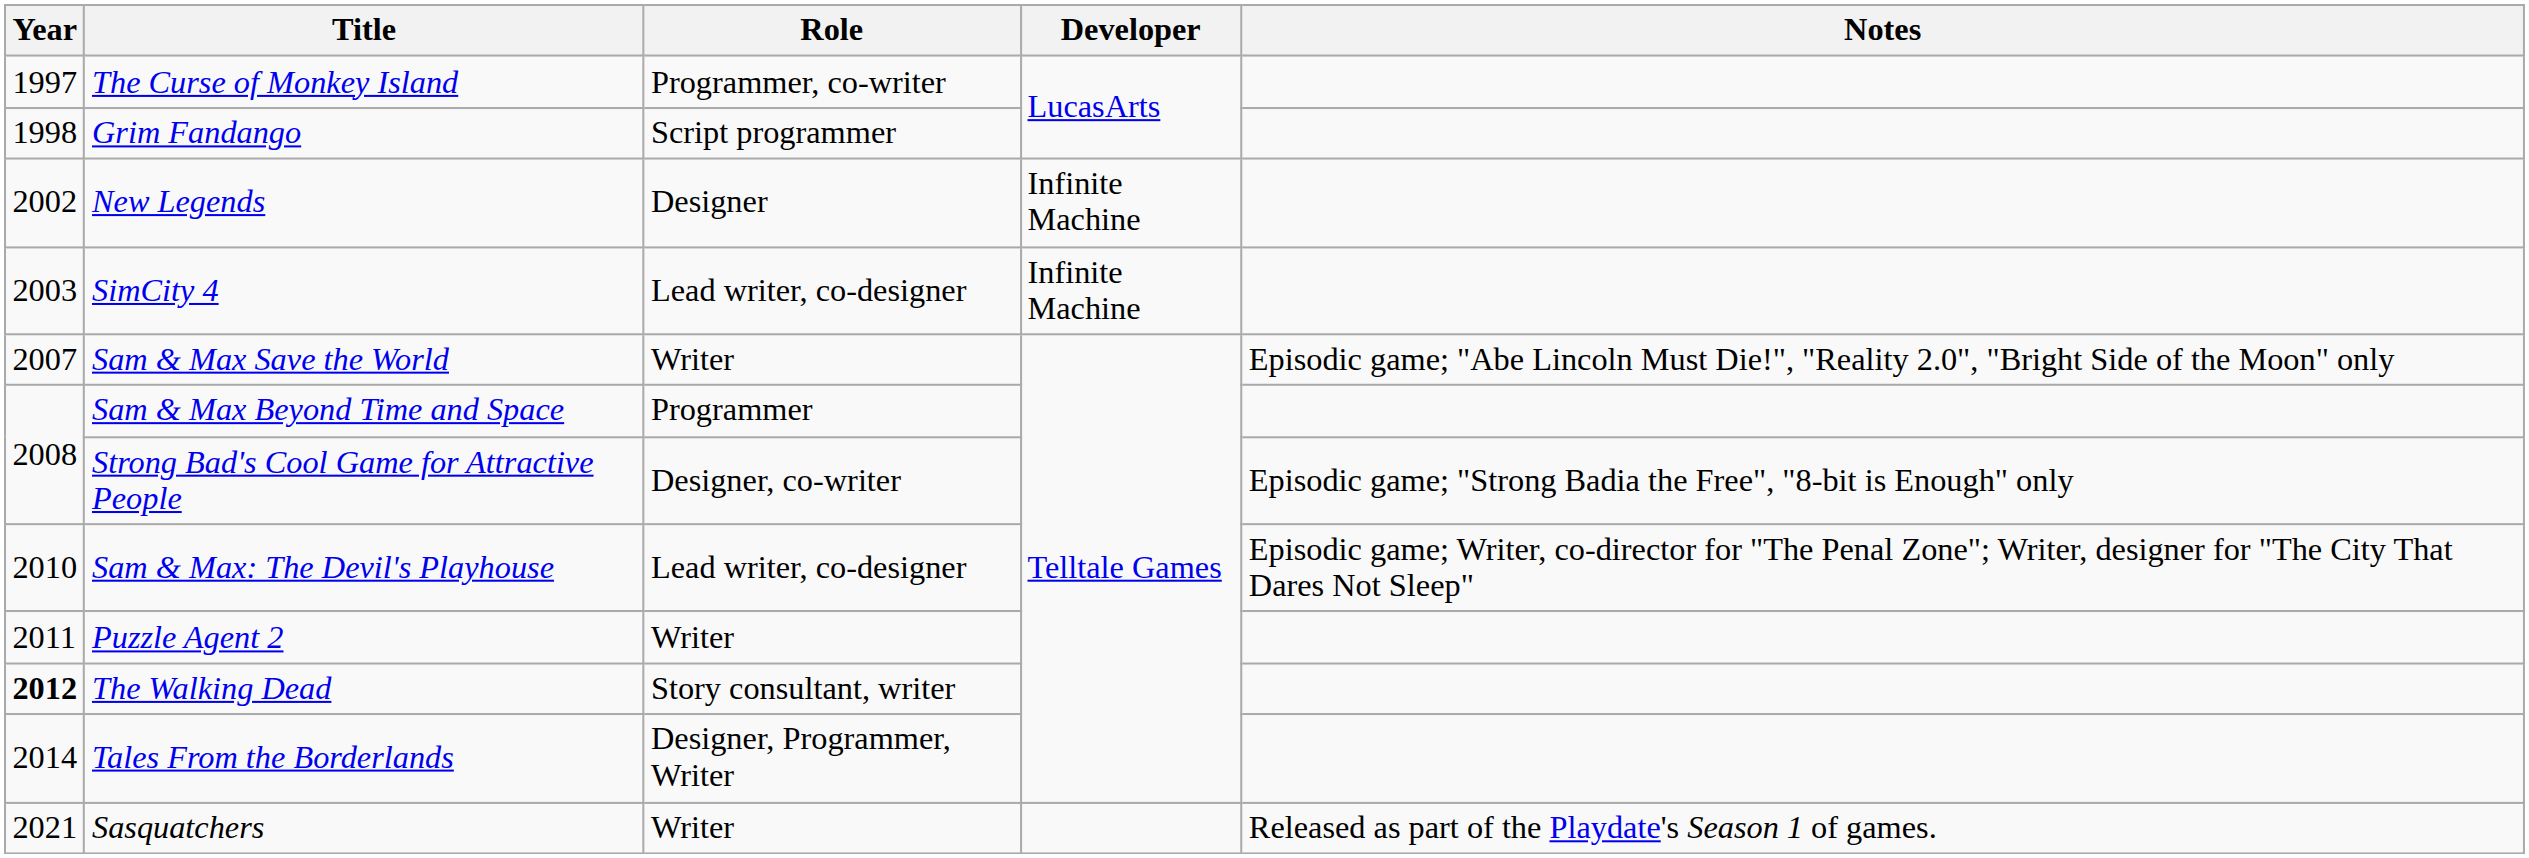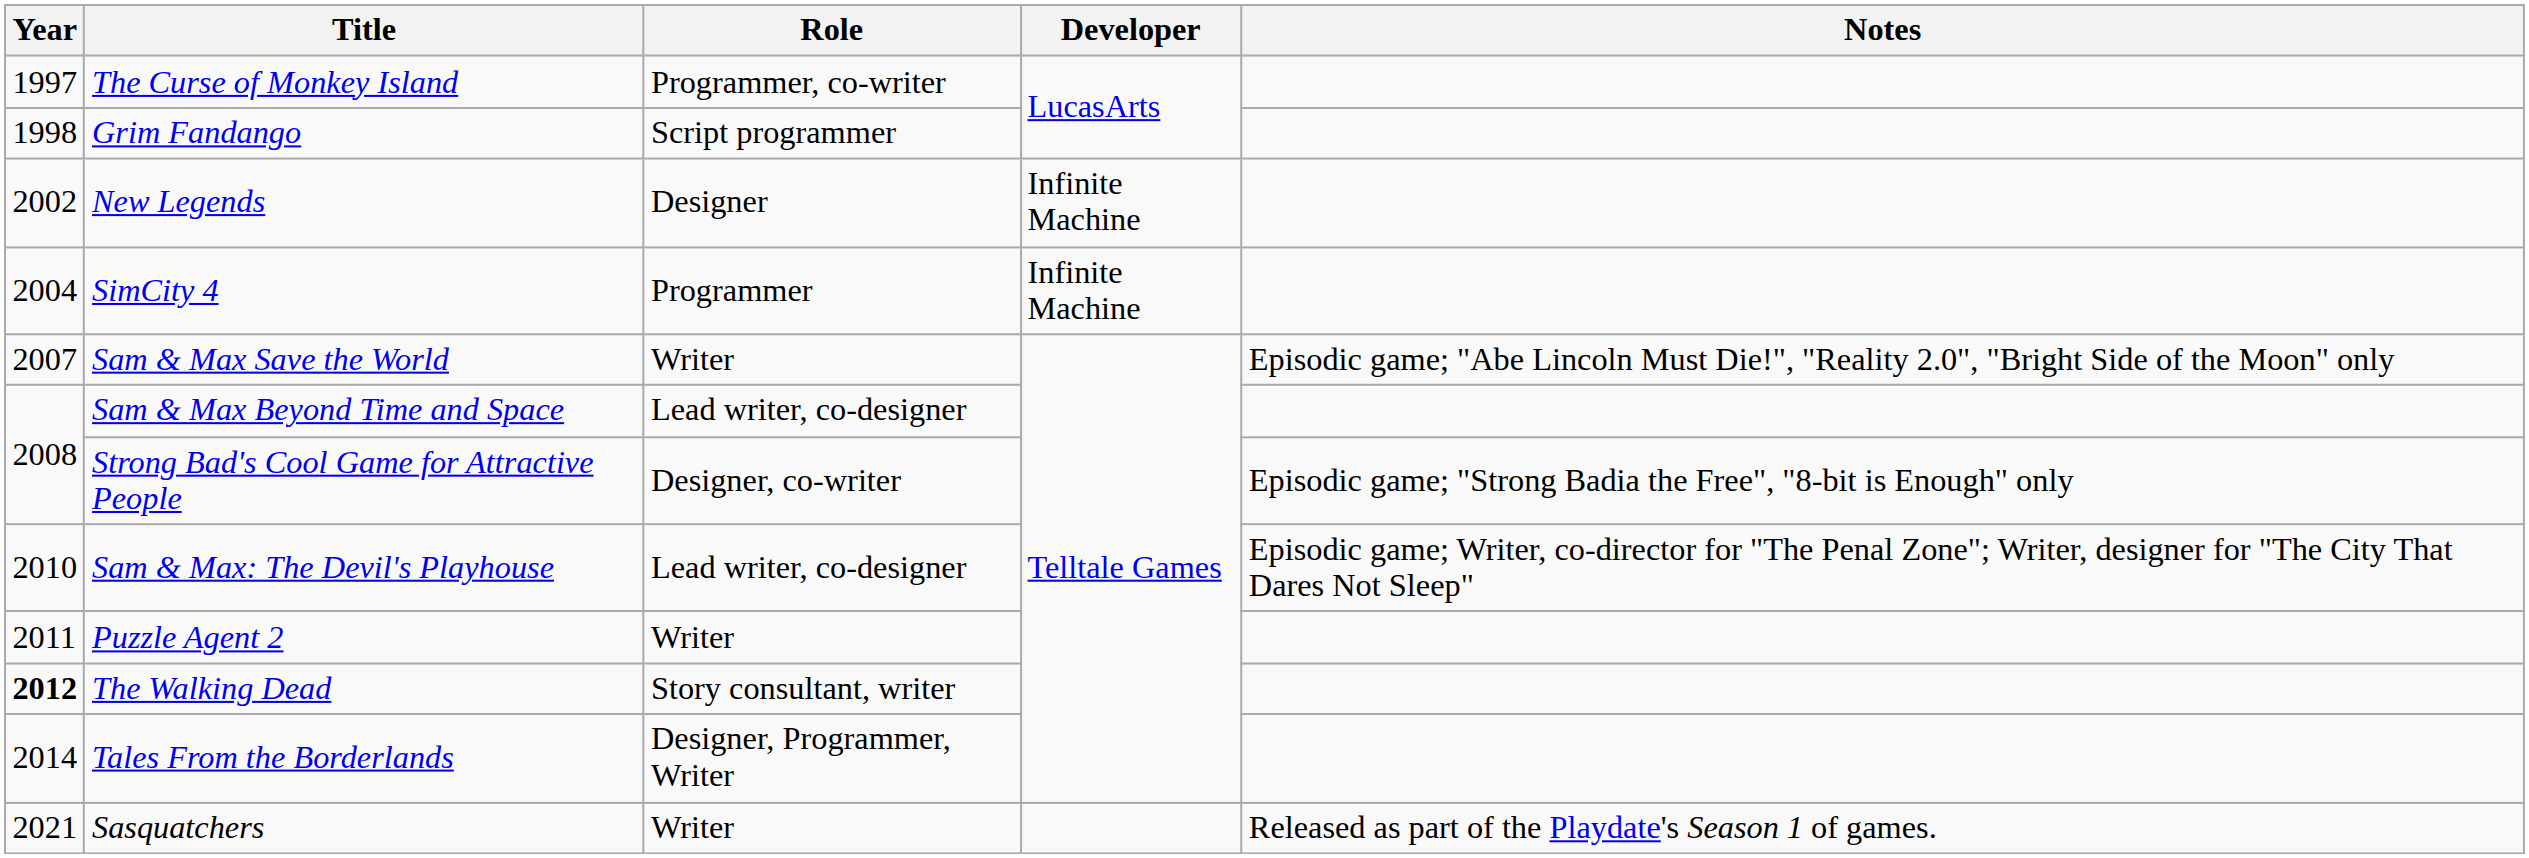SimCity 4 | Year: 2003 -> 2004
SimCity 4 | Role: Lead writer, co-designer -> Programmer
Sam & Max Beyond Time and Space | Role: Programmer -> Lead writer, co-designer
